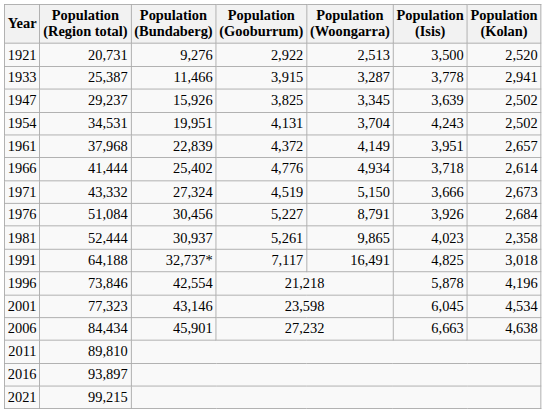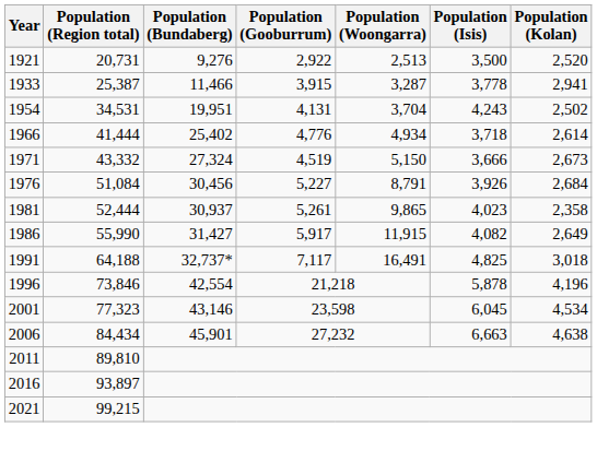- row: 1947 | 29,237 | 15,926 | 3,825 | 3,345 | 3,639 | 2,502
- row: 1961 | 37,968 | 22,839 | 4,372 | 4,149 | 3,951 | 2,657
+ row: 1986 | 55,990 | 31,427 | 5,917 | 11,915 | 4,082 | 2,649
